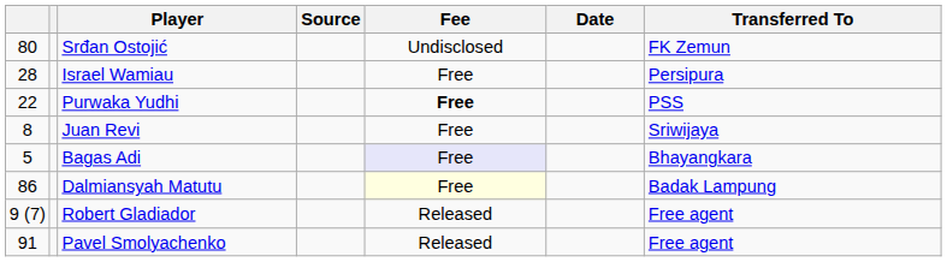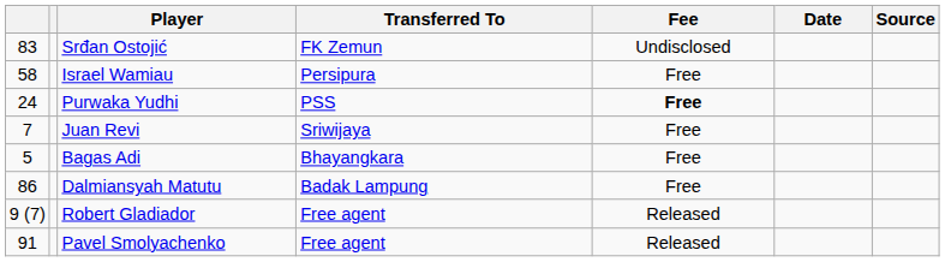columns swapped: Transferred To <-> Source
Srđan Ostojić | column 1: 80 -> 83
Israel Wamiau | column 1: 28 -> 58
Purwaka Yudhi | column 1: 22 -> 24
Juan Revi | column 1: 8 -> 7
Bagas Adi | Fee: lavender background -> no background
Dalmiansyah Matutu | Fee: lightyellow background -> no background
